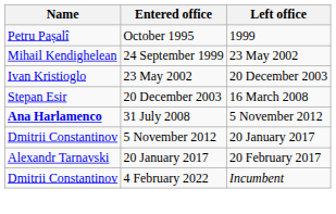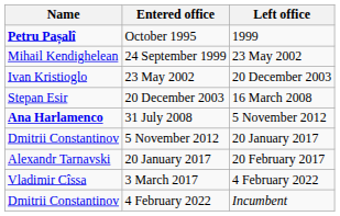October 1995 | Name: normal -> bold
+ row: Vladimir Cîssa | 3 March 2017 | 4 February 2022
